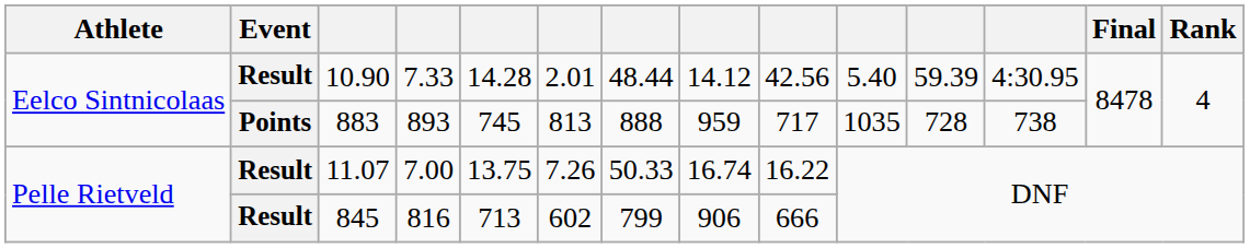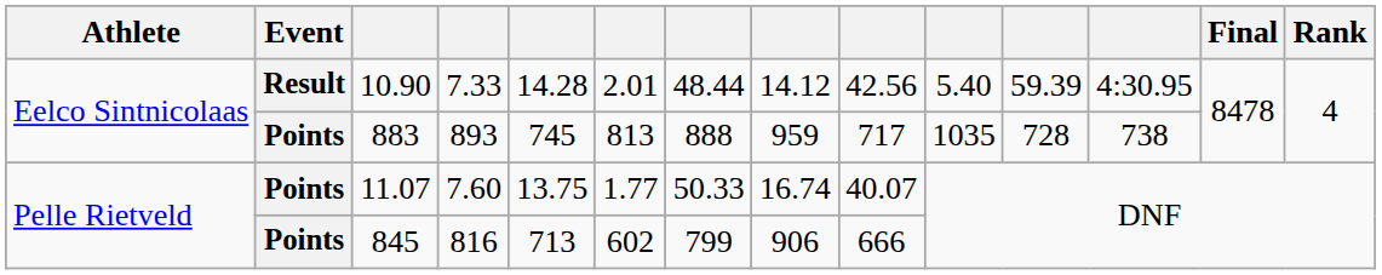11.07 | Event: Result -> Points
11.07 | column 4: 7.00 -> 7.60
11.07 | column 6: 7.26 -> 1.77
11.07 | column 9: 16.22 -> 40.07
845 | Event: Result -> Points
